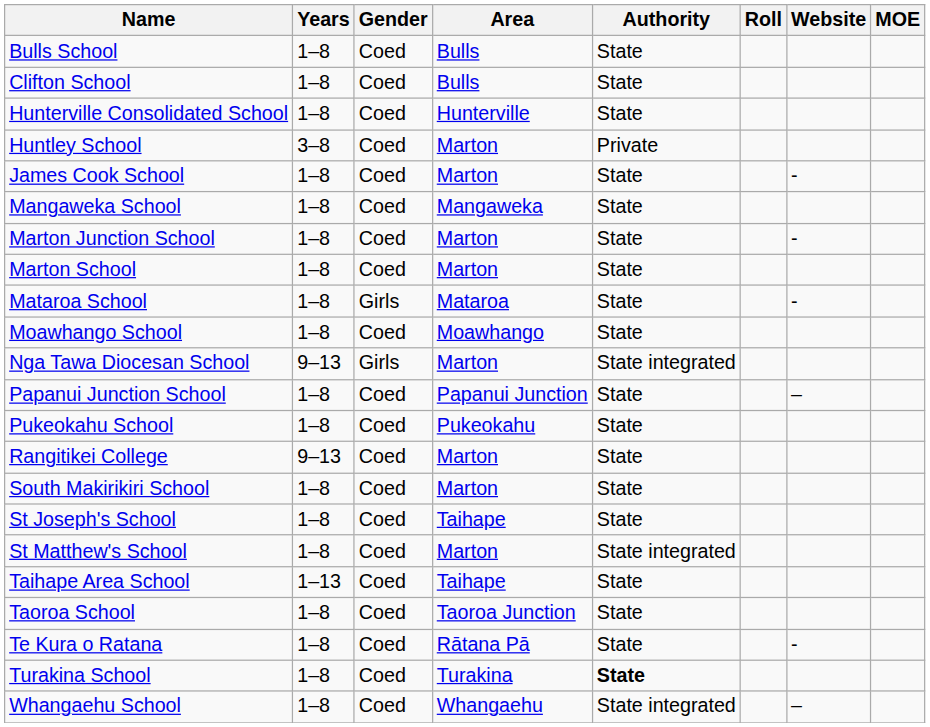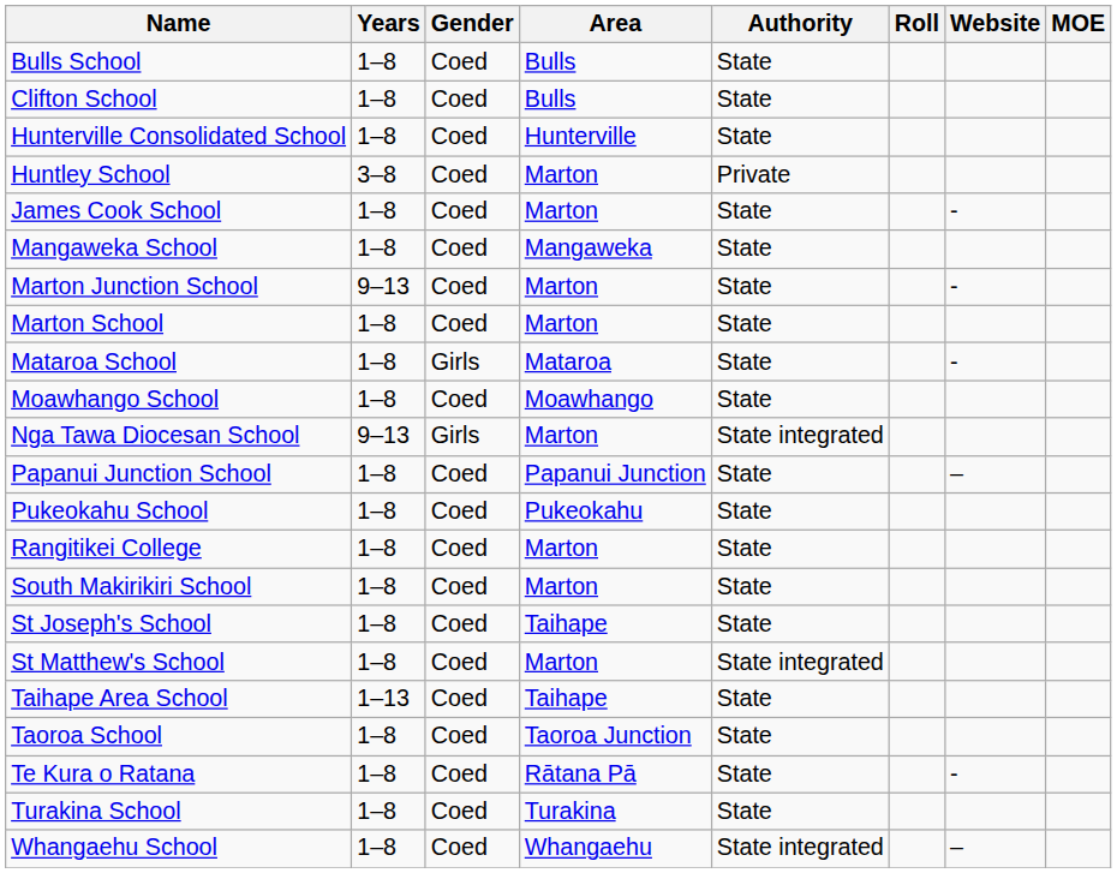Marton Junction School | Years: 1–8 -> 9–13
Rangitikei College | Years: 9–13 -> 1–8
Turakina School | Authority: bold -> normal
